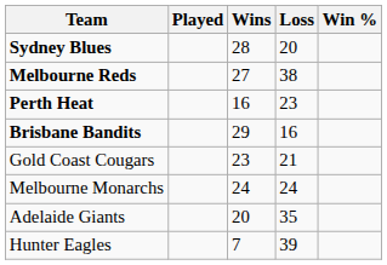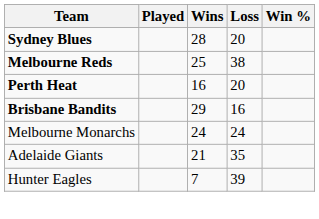Melbourne Reds | Wins: 27 -> 25
Perth Heat | Loss: 23 -> 20
- row: Gold Coast Cougars | 23 | 21
Adelaide Giants | Wins: 20 -> 21
